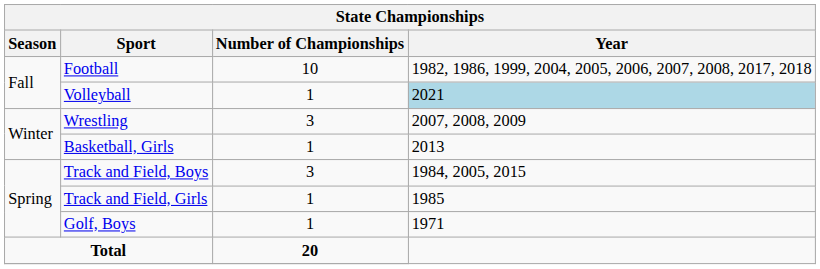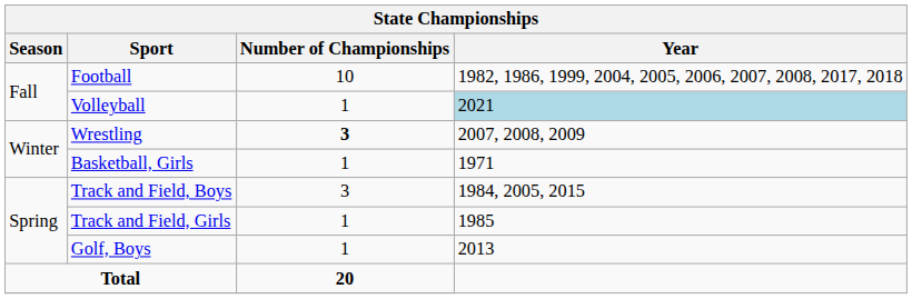Wrestling | Number of Championships: normal -> bold
Basketball, Girls | Year: 2013 -> 1971
Golf, Boys | Year: 1971 -> 2013
